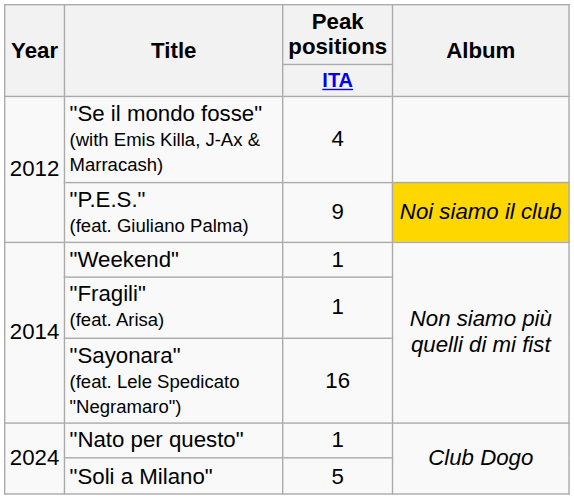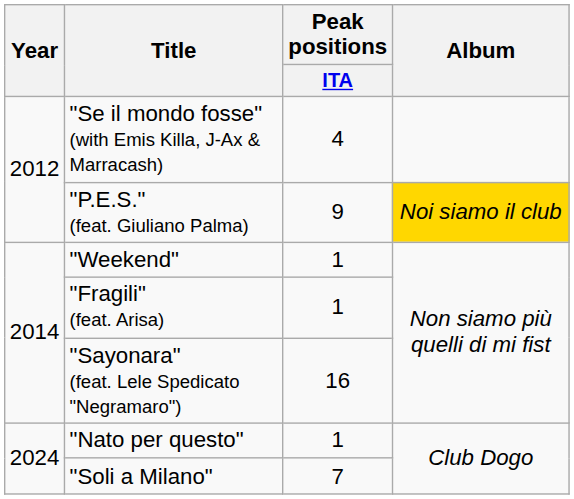"Soli a Milano" | Peak positions / ITA: 5 -> 7
